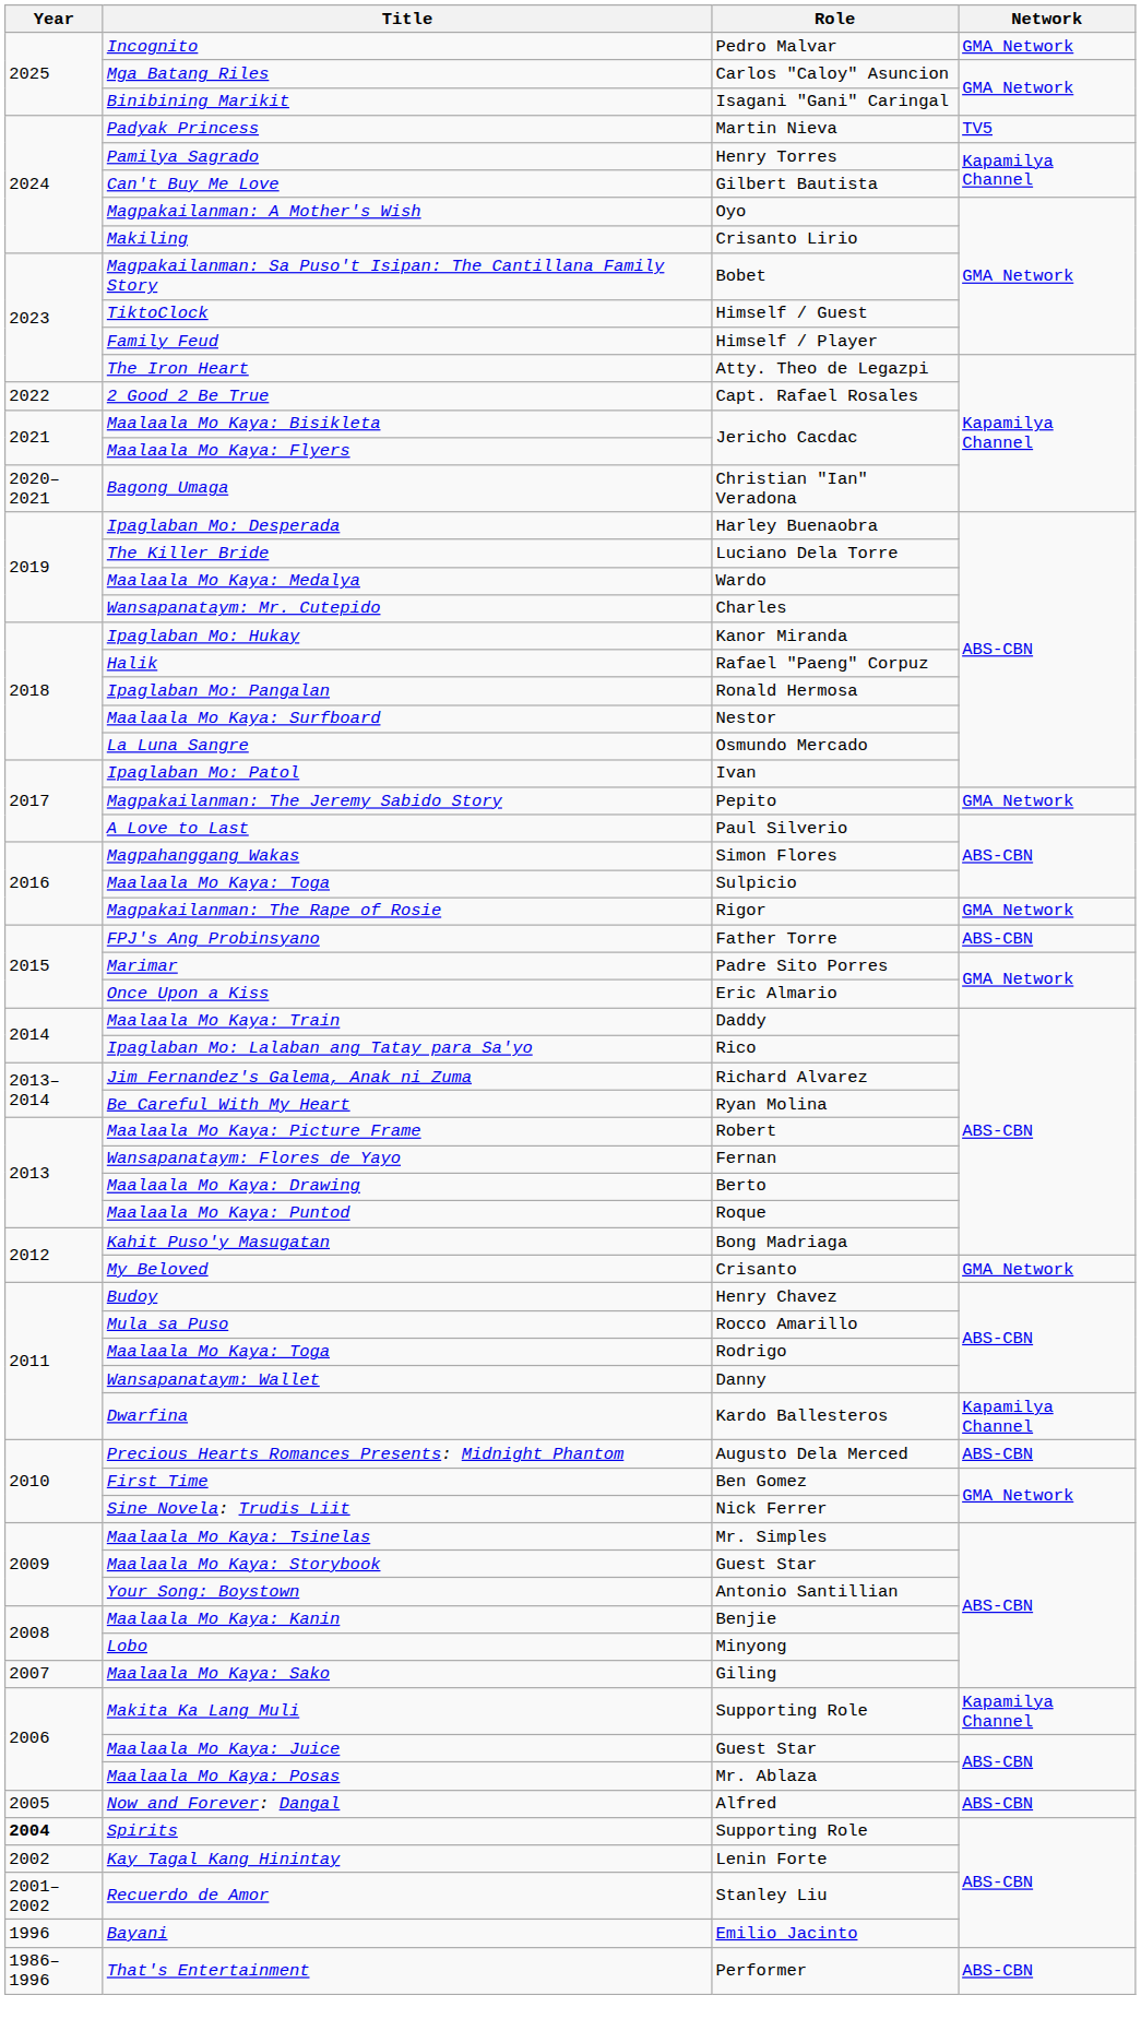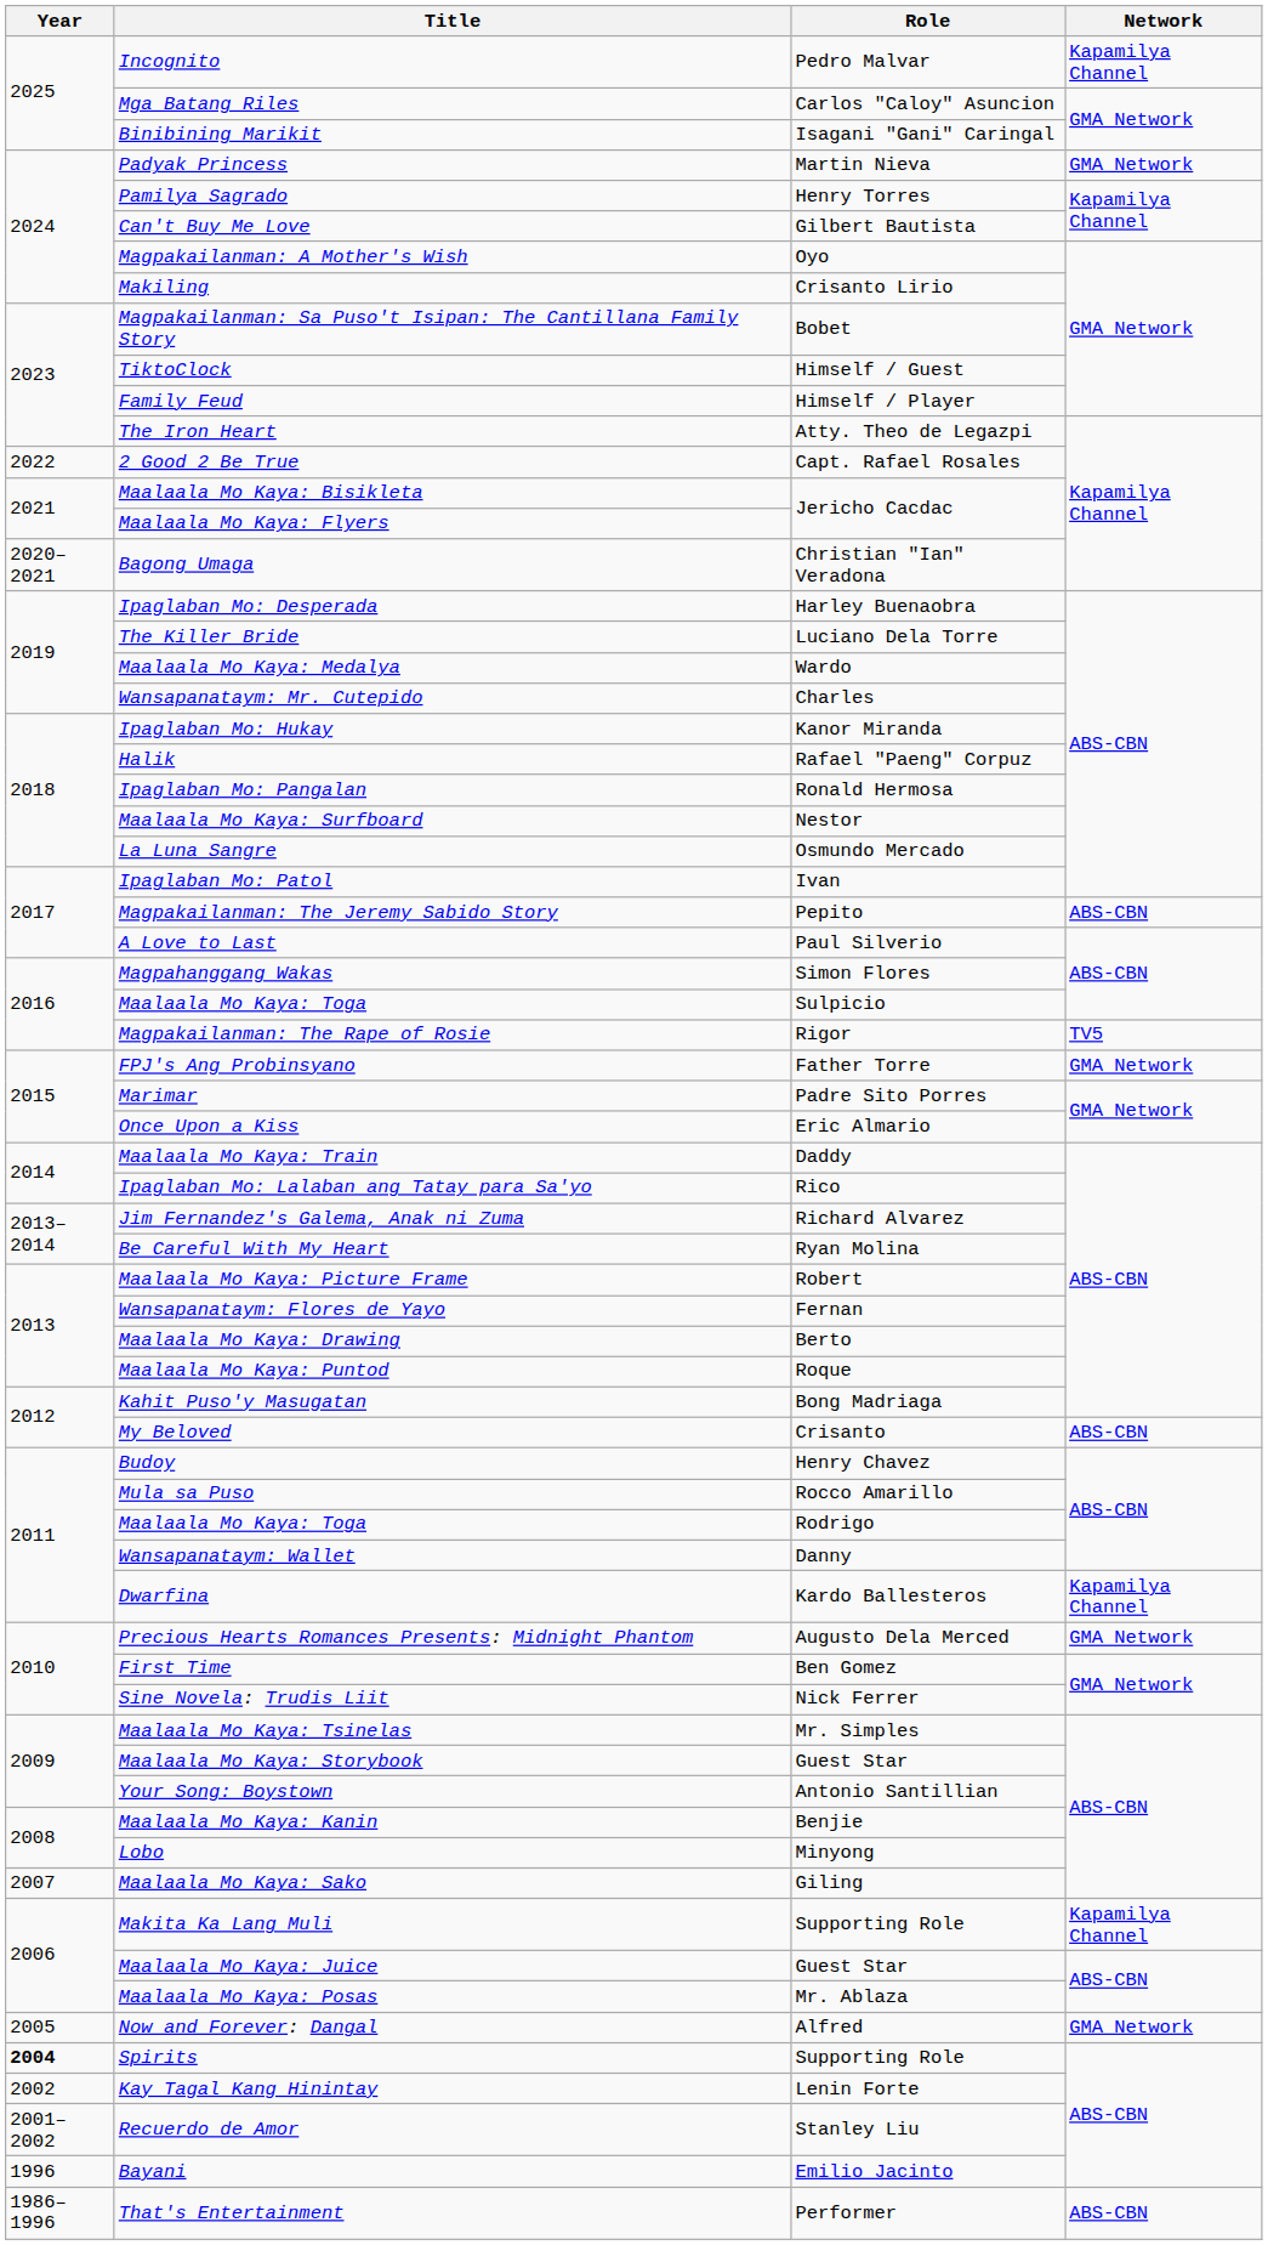Incognito | Network: GMA Network -> Kapamilya Channel
Padyak Princess | Network: TV5 -> GMA Network
Magpakailanman: The Jeremy Sabido Story | Network: GMA Network -> ABS-CBN
Magpakailanman: The Rape of Rosie | Network: GMA Network -> TV5
FPJ's Ang Probinsyano | Network: ABS-CBN -> GMA Network
My Beloved | Network: GMA Network -> ABS-CBN
Precious Hearts Romances Presents: Midnight Phantom | Network: ABS-CBN -> GMA Network
Now and Forever: Dangal | Network: ABS-CBN -> GMA Network
